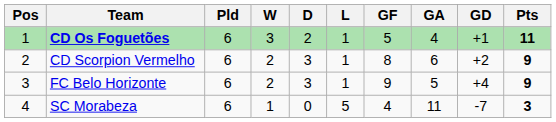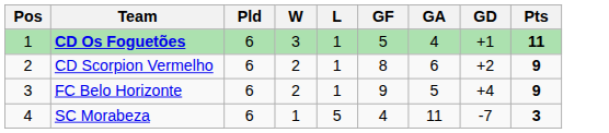- column: D | 2 | 3 | 3 | 0
